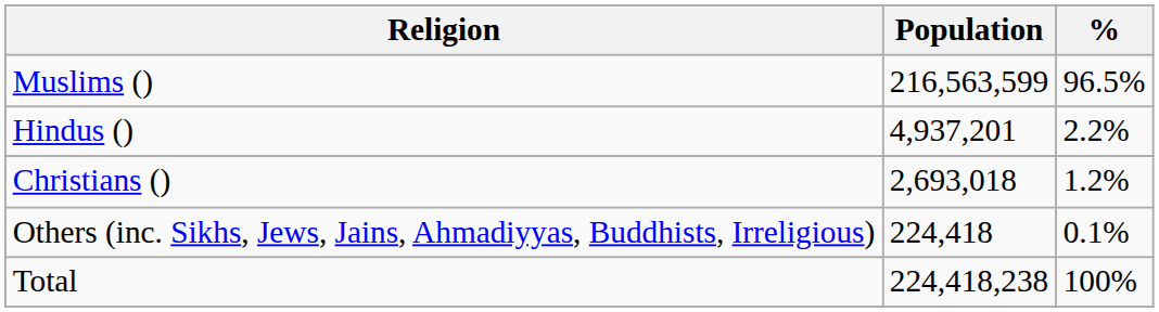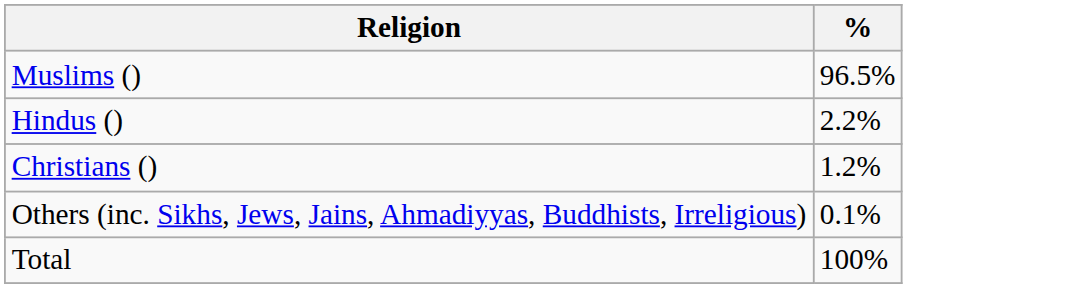- column: Population | 216,563,599 | 4,937,201 | 2,693,018 | 224,418 | 224,418,238
